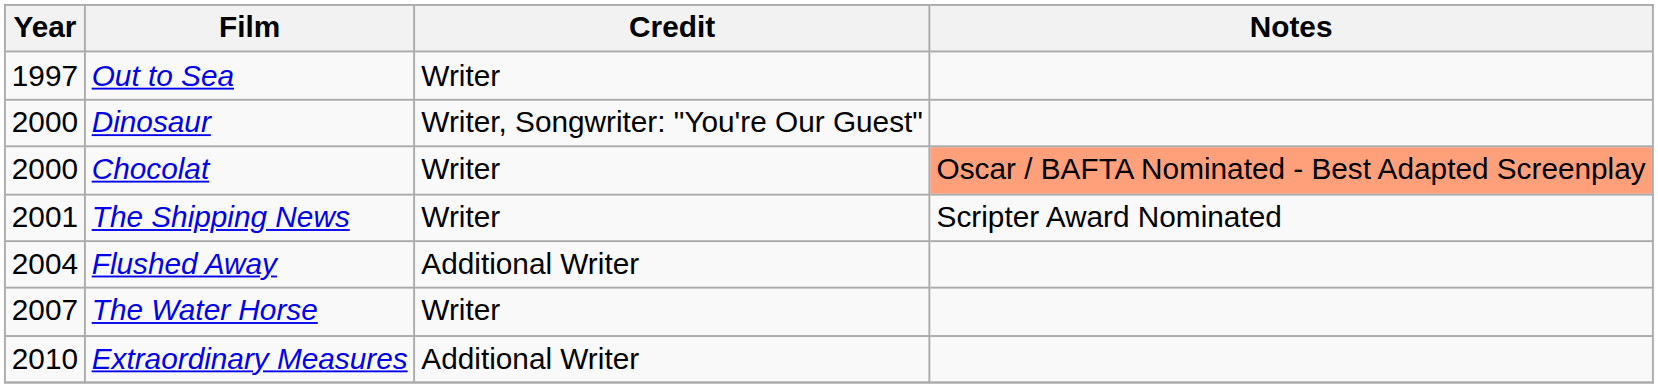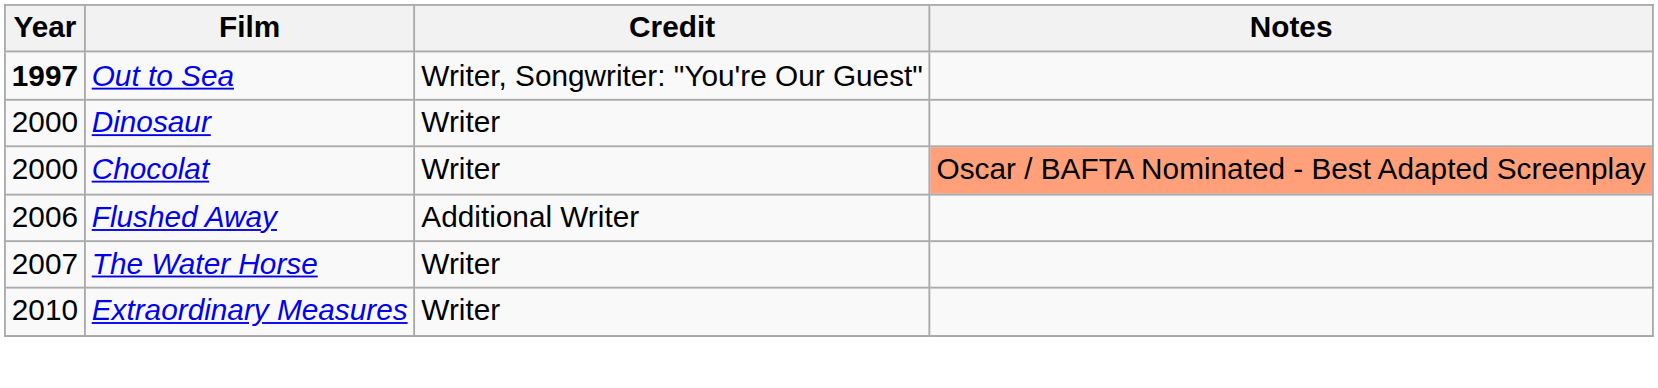Out to Sea | Year: normal -> bold
Out to Sea | Credit: Writer -> Writer, Songwriter: "You're Our Guest"
Dinosaur | Credit: Writer, Songwriter: "You're Our Guest" -> Writer
- row: 2001 | The Shipping News | Writer | Scripter Award Nominated
Flushed Away | Year: 2004 -> 2006
Extraordinary Measures | Credit: Additional Writer -> Writer
